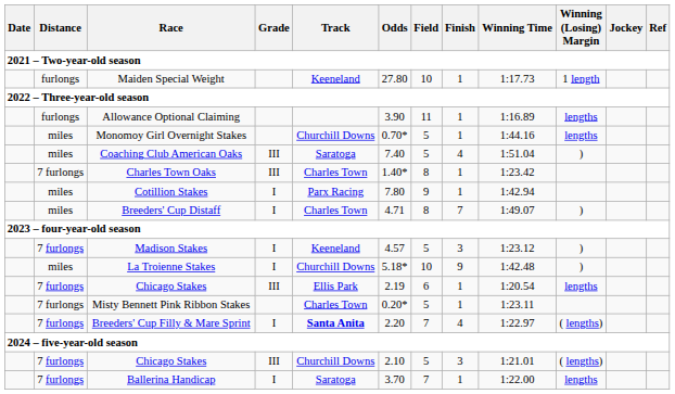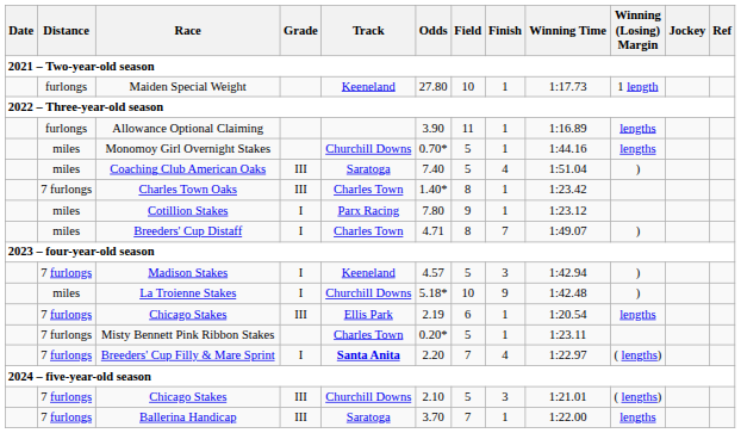Cotillion Stakes | Winning Time: 1:42.94 -> 1:23.12
Madison Stakes | Winning Time: 1:23.12 -> 1:42.94
Ballerina Handicap | Grade: I -> III
